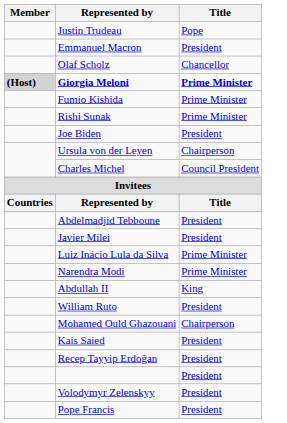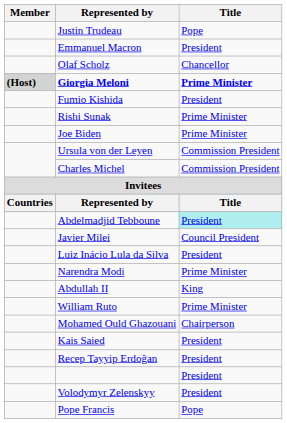Fumio Kishida | Title: Prime Minister -> President
Joe Biden | Title: President -> Prime Minister
Ursula von der Leyen | Title: Chairperson -> Commission President
Charles Michel | Title: Council President -> Commission President
Abdelmadjid Tebboune | Title: no background -> paleturquoise background
Javier Milei | Title: President -> Council President
Luiz Inácio Lula da Silva | Title: Prime Minister -> President
William Ruto | Title: President -> Prime Minister
Pope Francis | Title: President -> Pope
